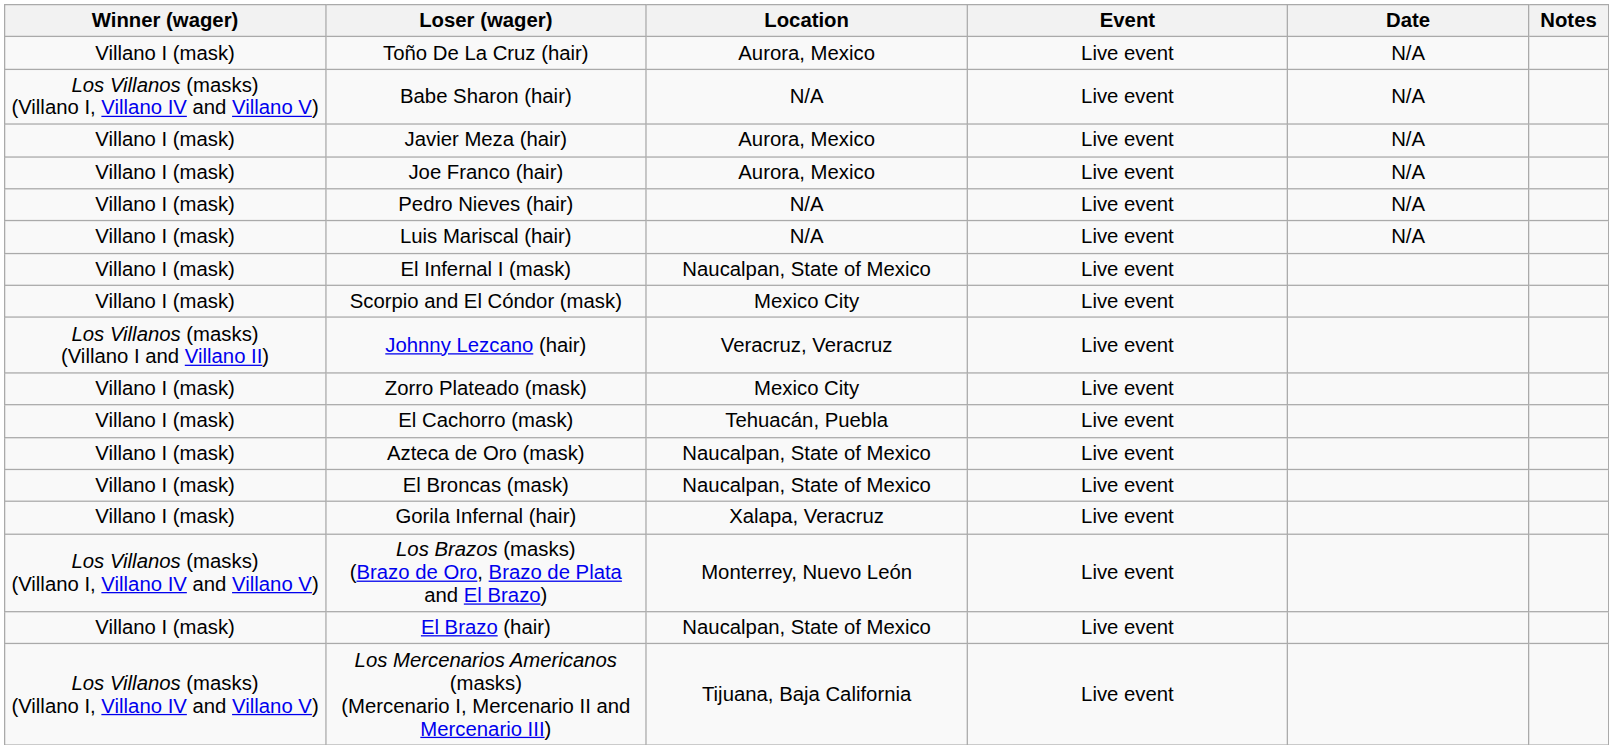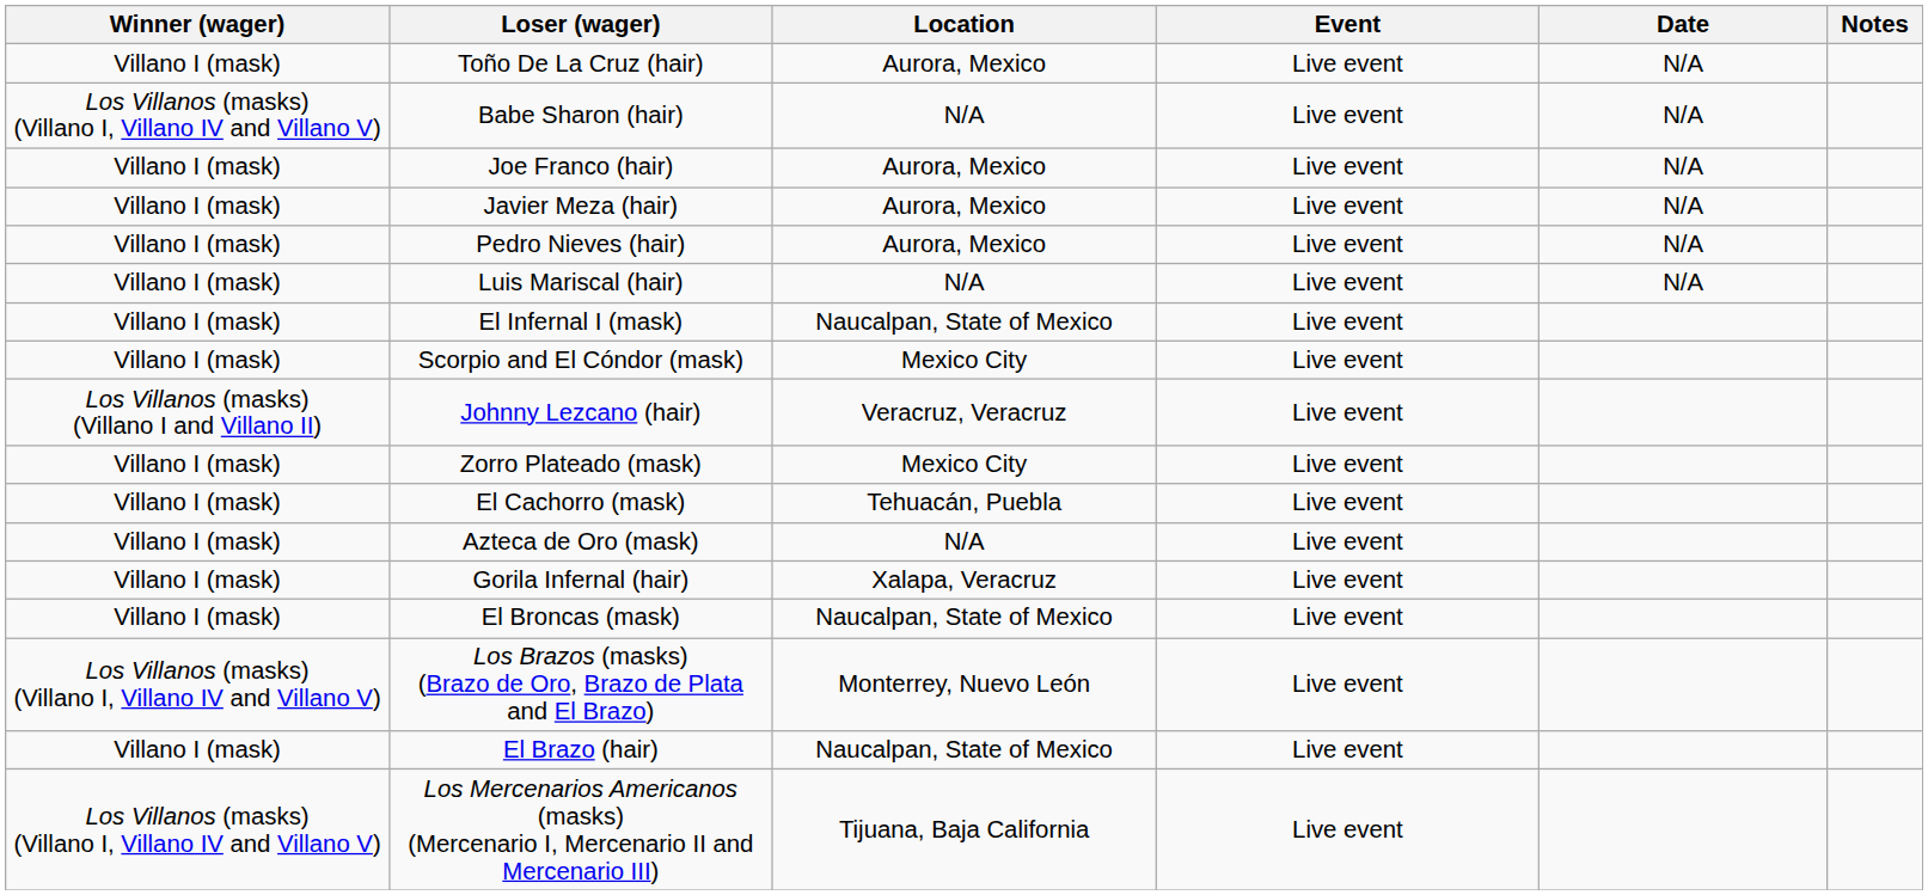rows swapped: Javier Meza (hair) <-> Joe Franco (hair)
Pedro Nieves (hair) | Location: N/A -> Aurora, Mexico
Azteca de Oro (mask) | Location: Naucalpan, State of Mexico -> N/A
rows swapped: Gorila Infernal (hair) <-> El Broncas (mask)
